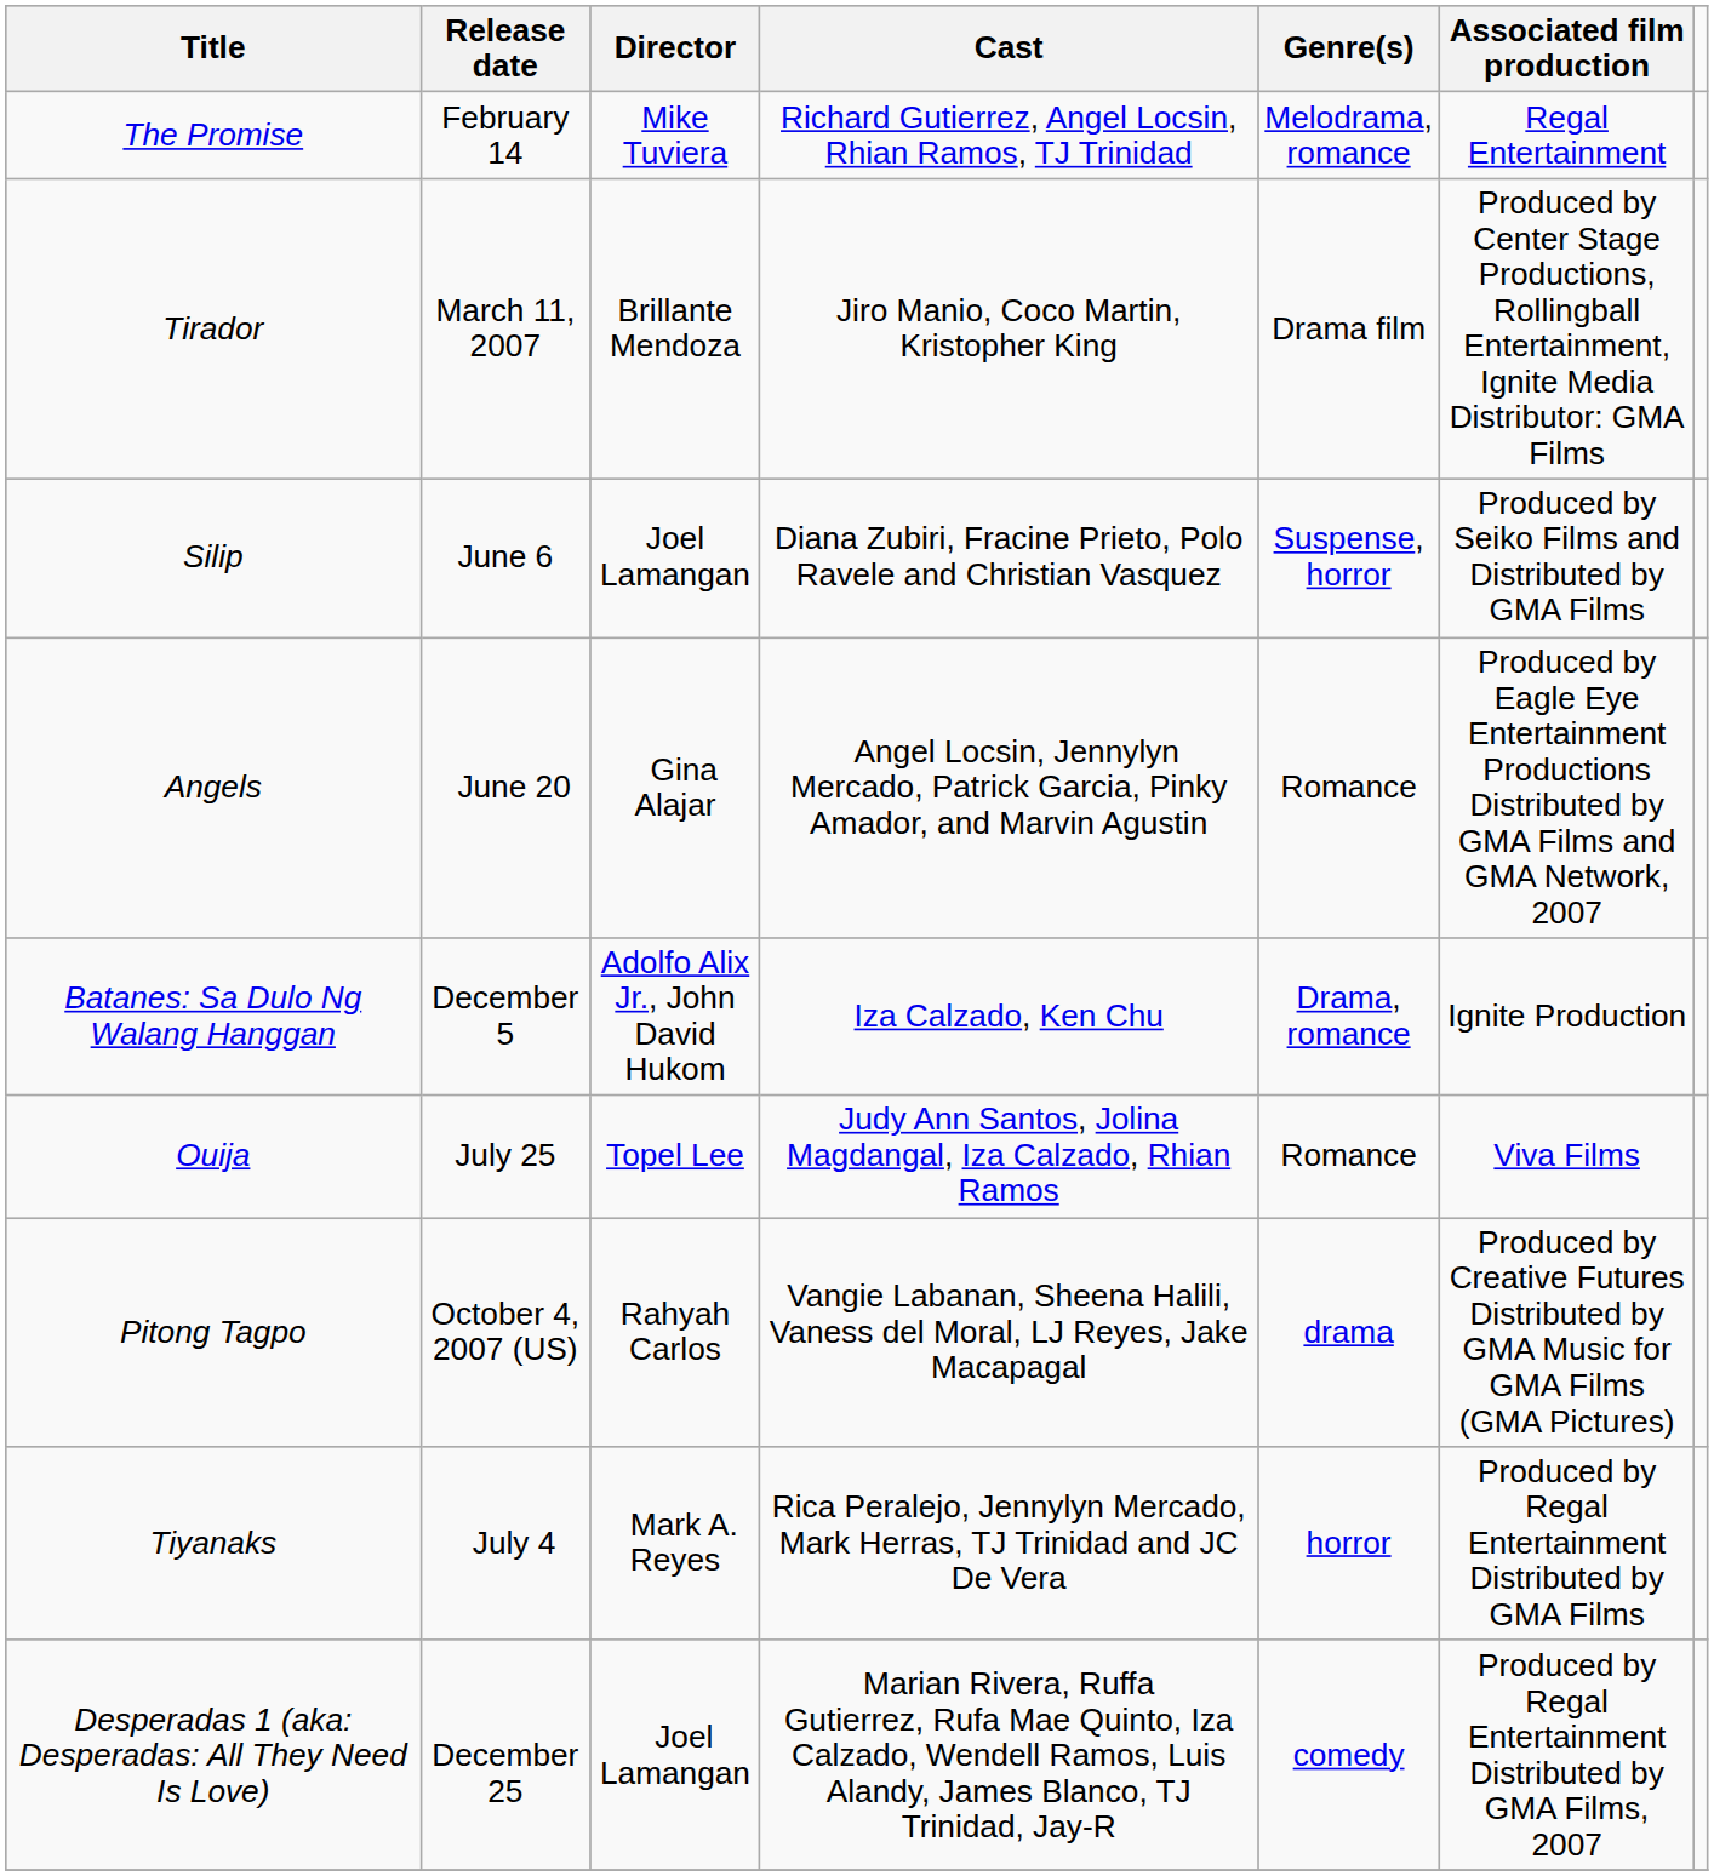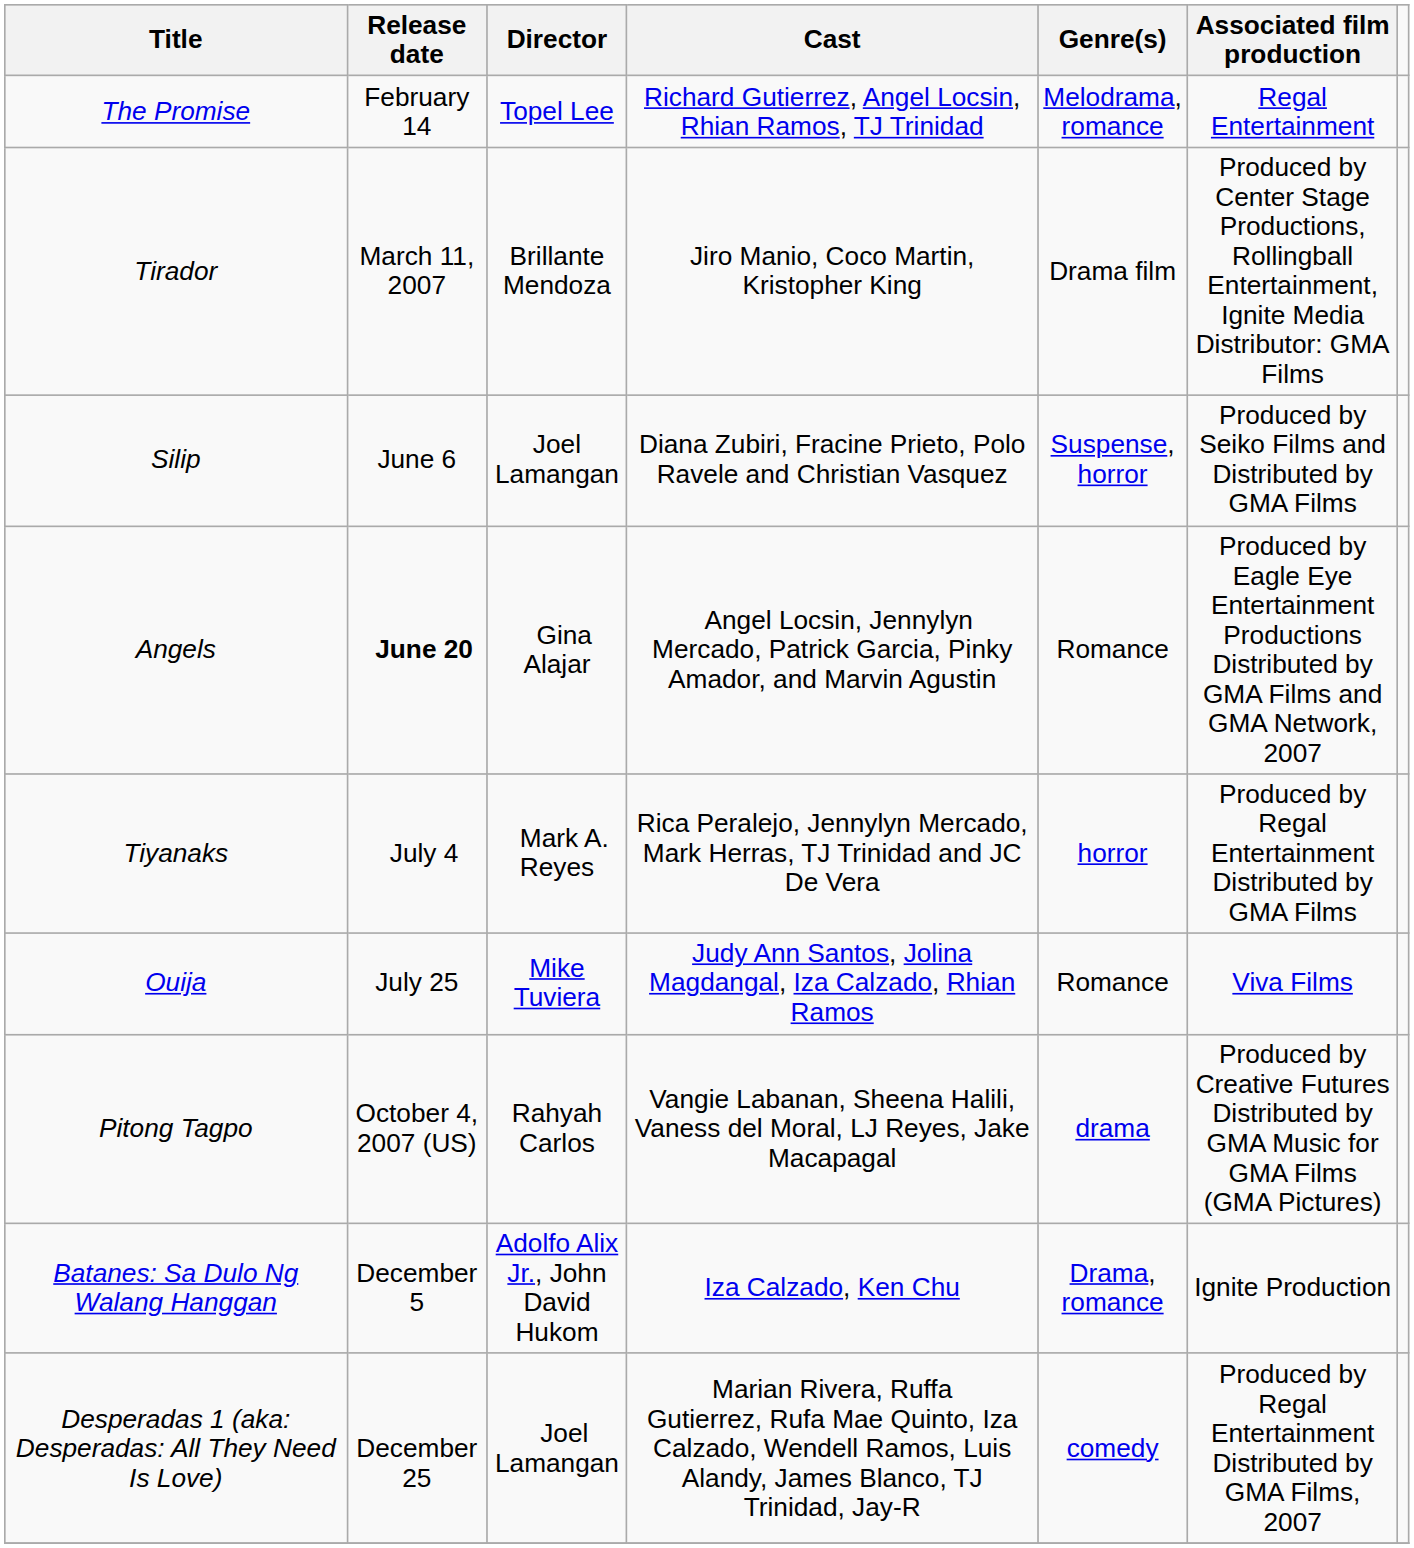The Promise | Director: Mike Tuviera -> Topel Lee
Angels | Release date: normal -> bold
rows swapped: Tiyanaks <-> Batanes: Sa Dulo Ng Walang Hanggan
Ouija | Director: Topel Lee -> Mike Tuviera
